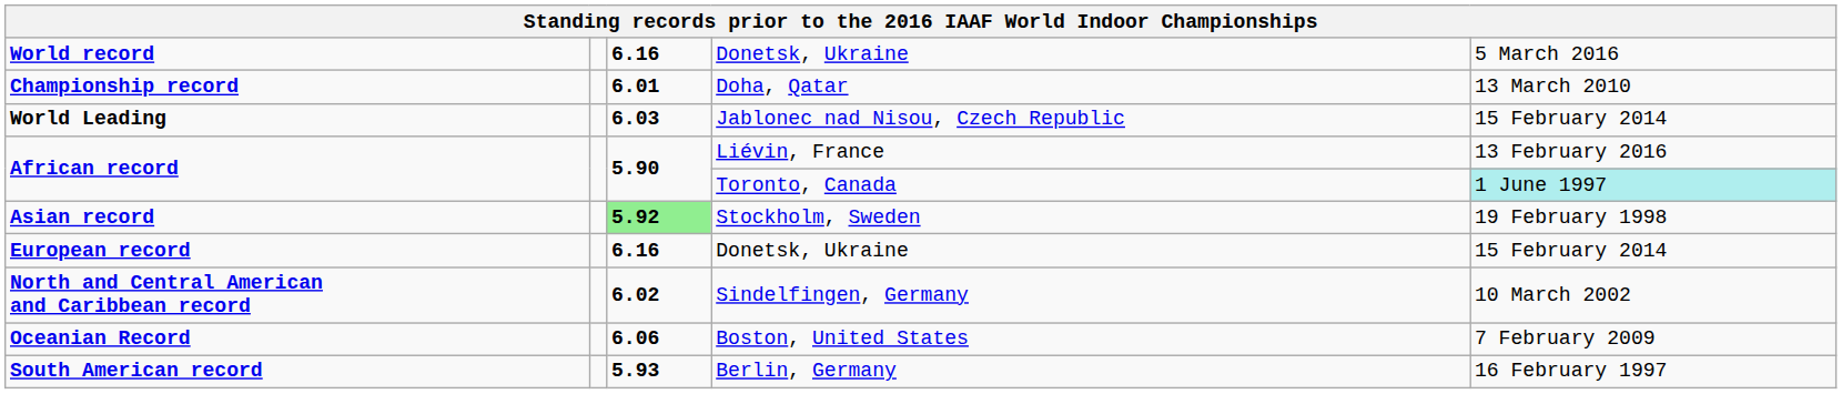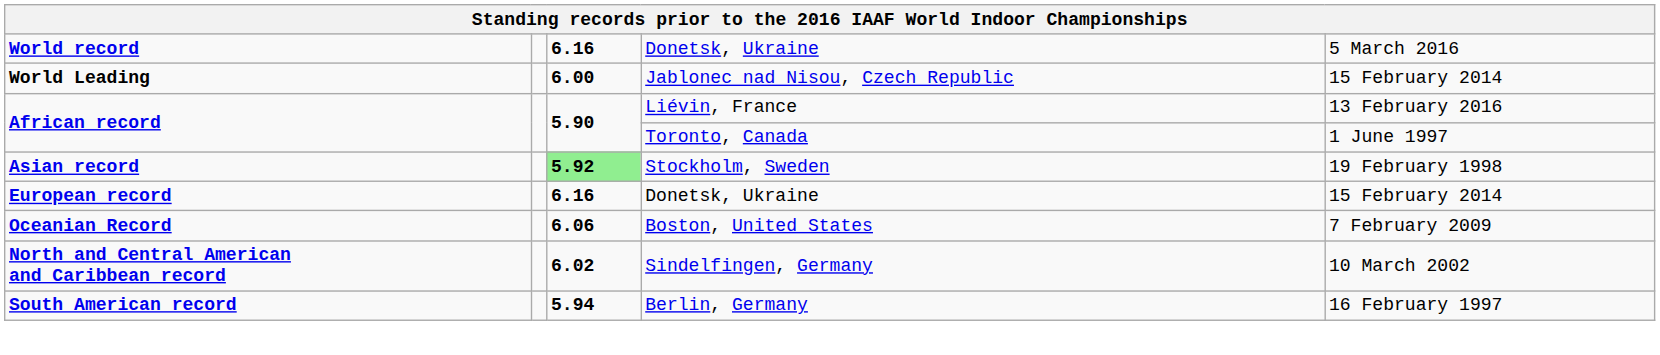- row: Championship record | 6.01 | Doha, Qatar | 13 March 2010
World Leading | column 3: 6.03 -> 6.00
African record / Toronto, Canada | column 5: paleturquoise background -> no background
rows swapped: North and Central American and Caribbean record <-> Oceanian Record
South American record | column 3: 5.93 -> 5.94
